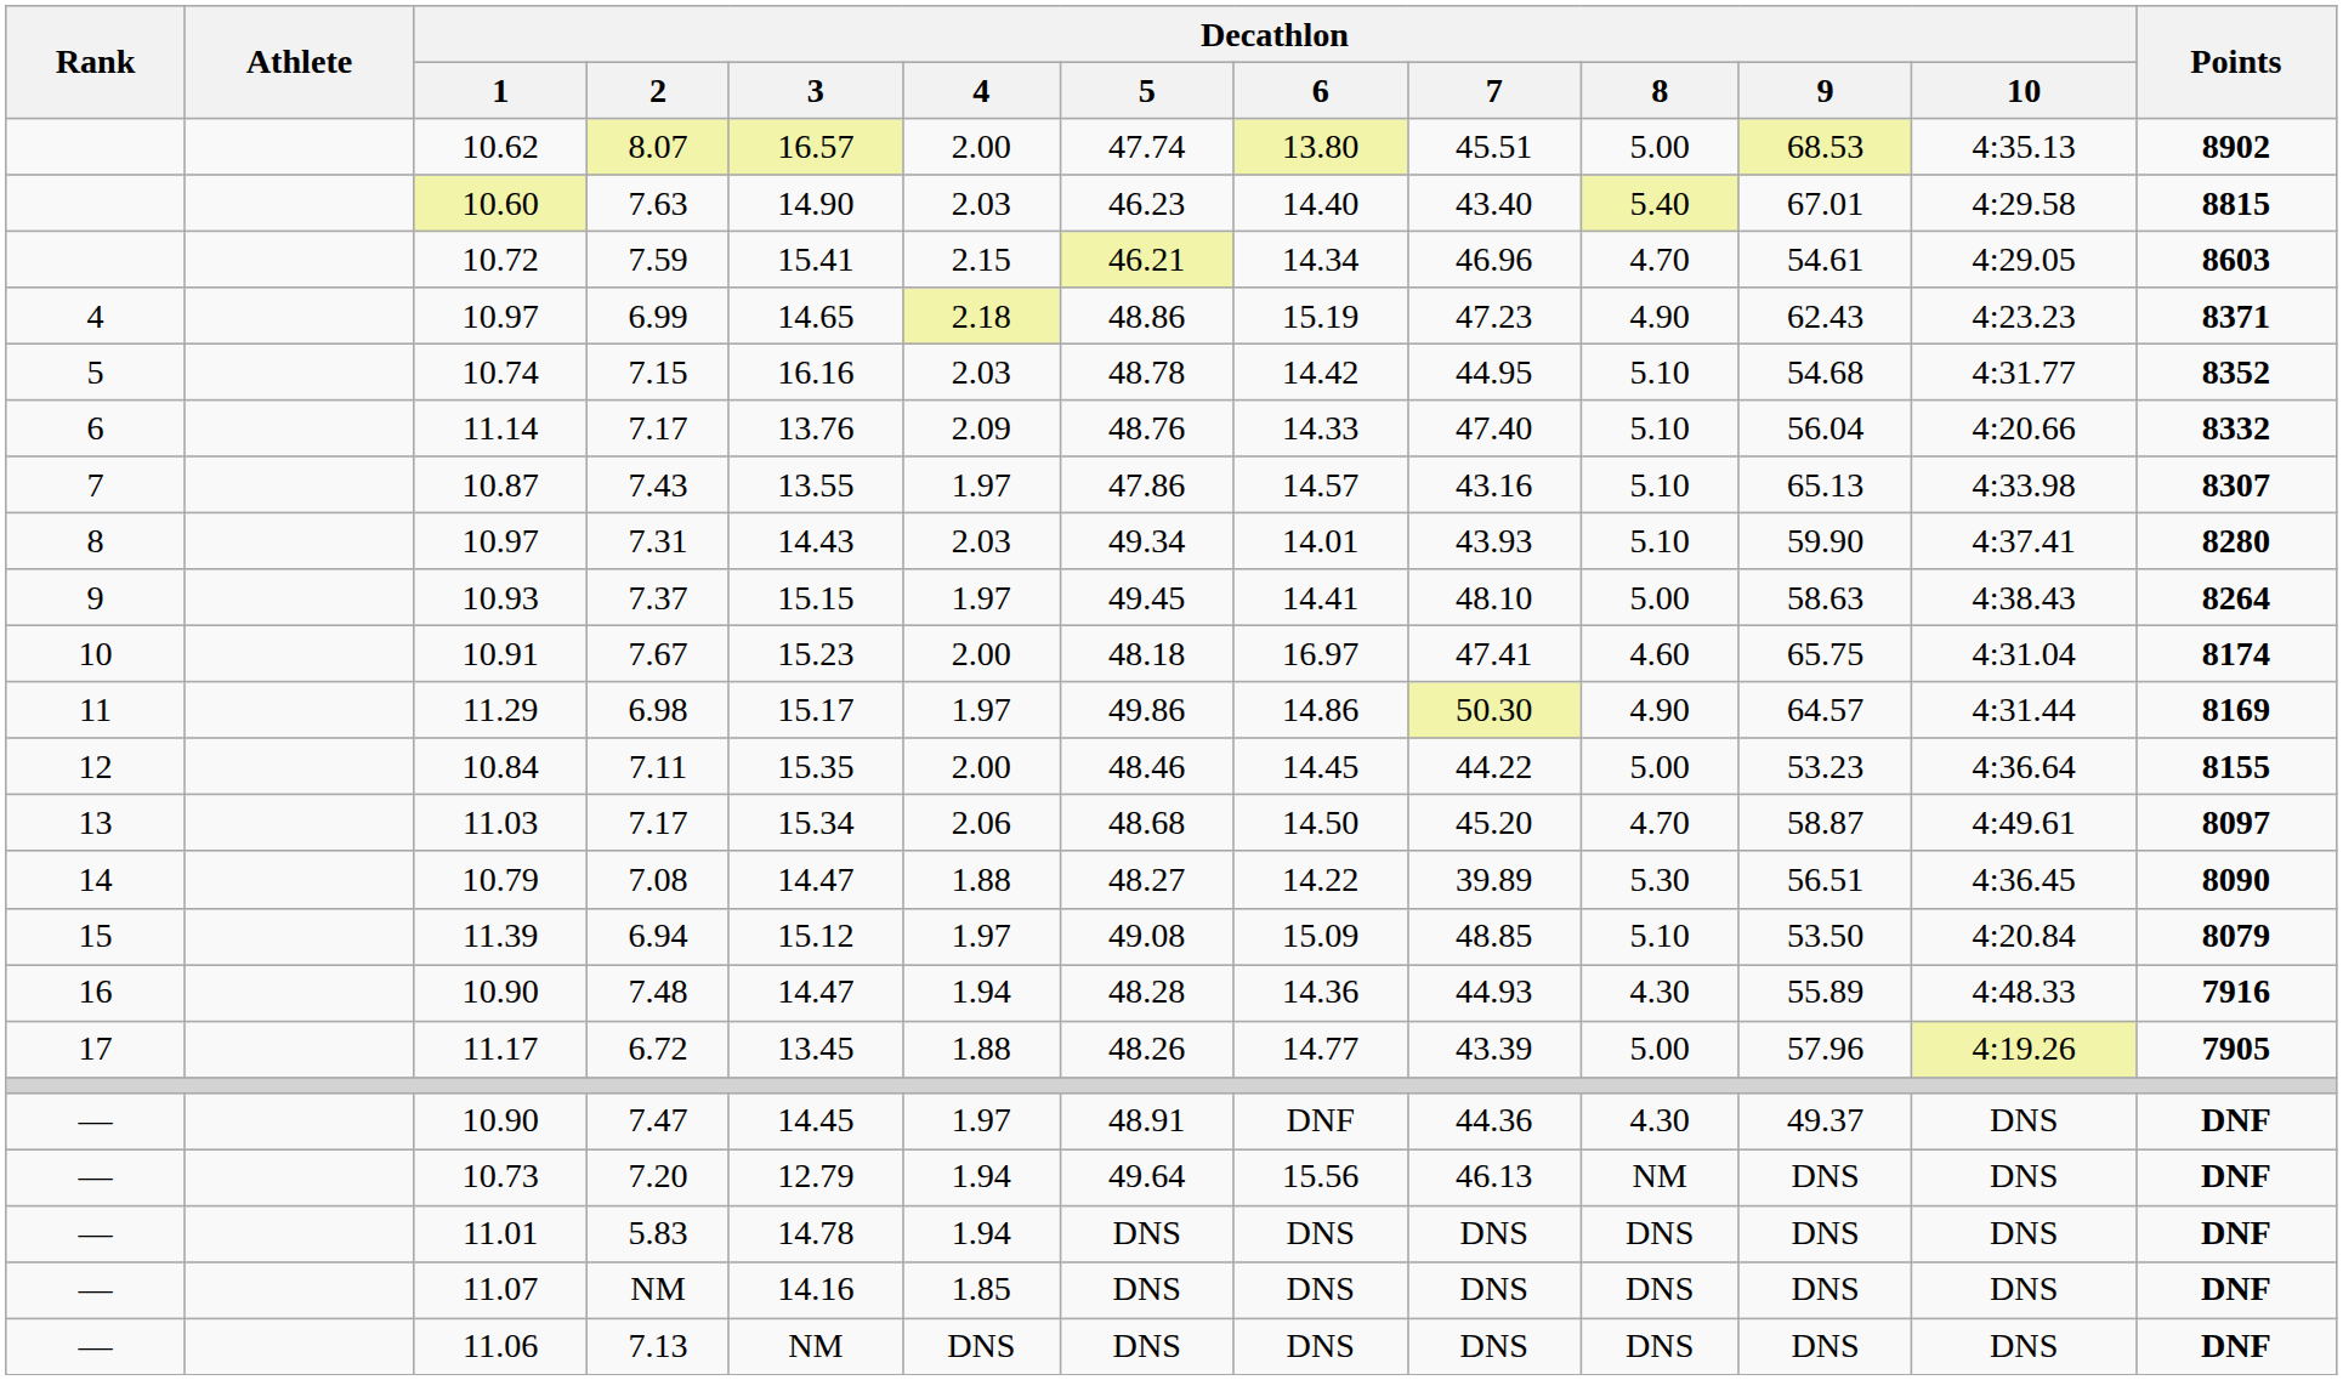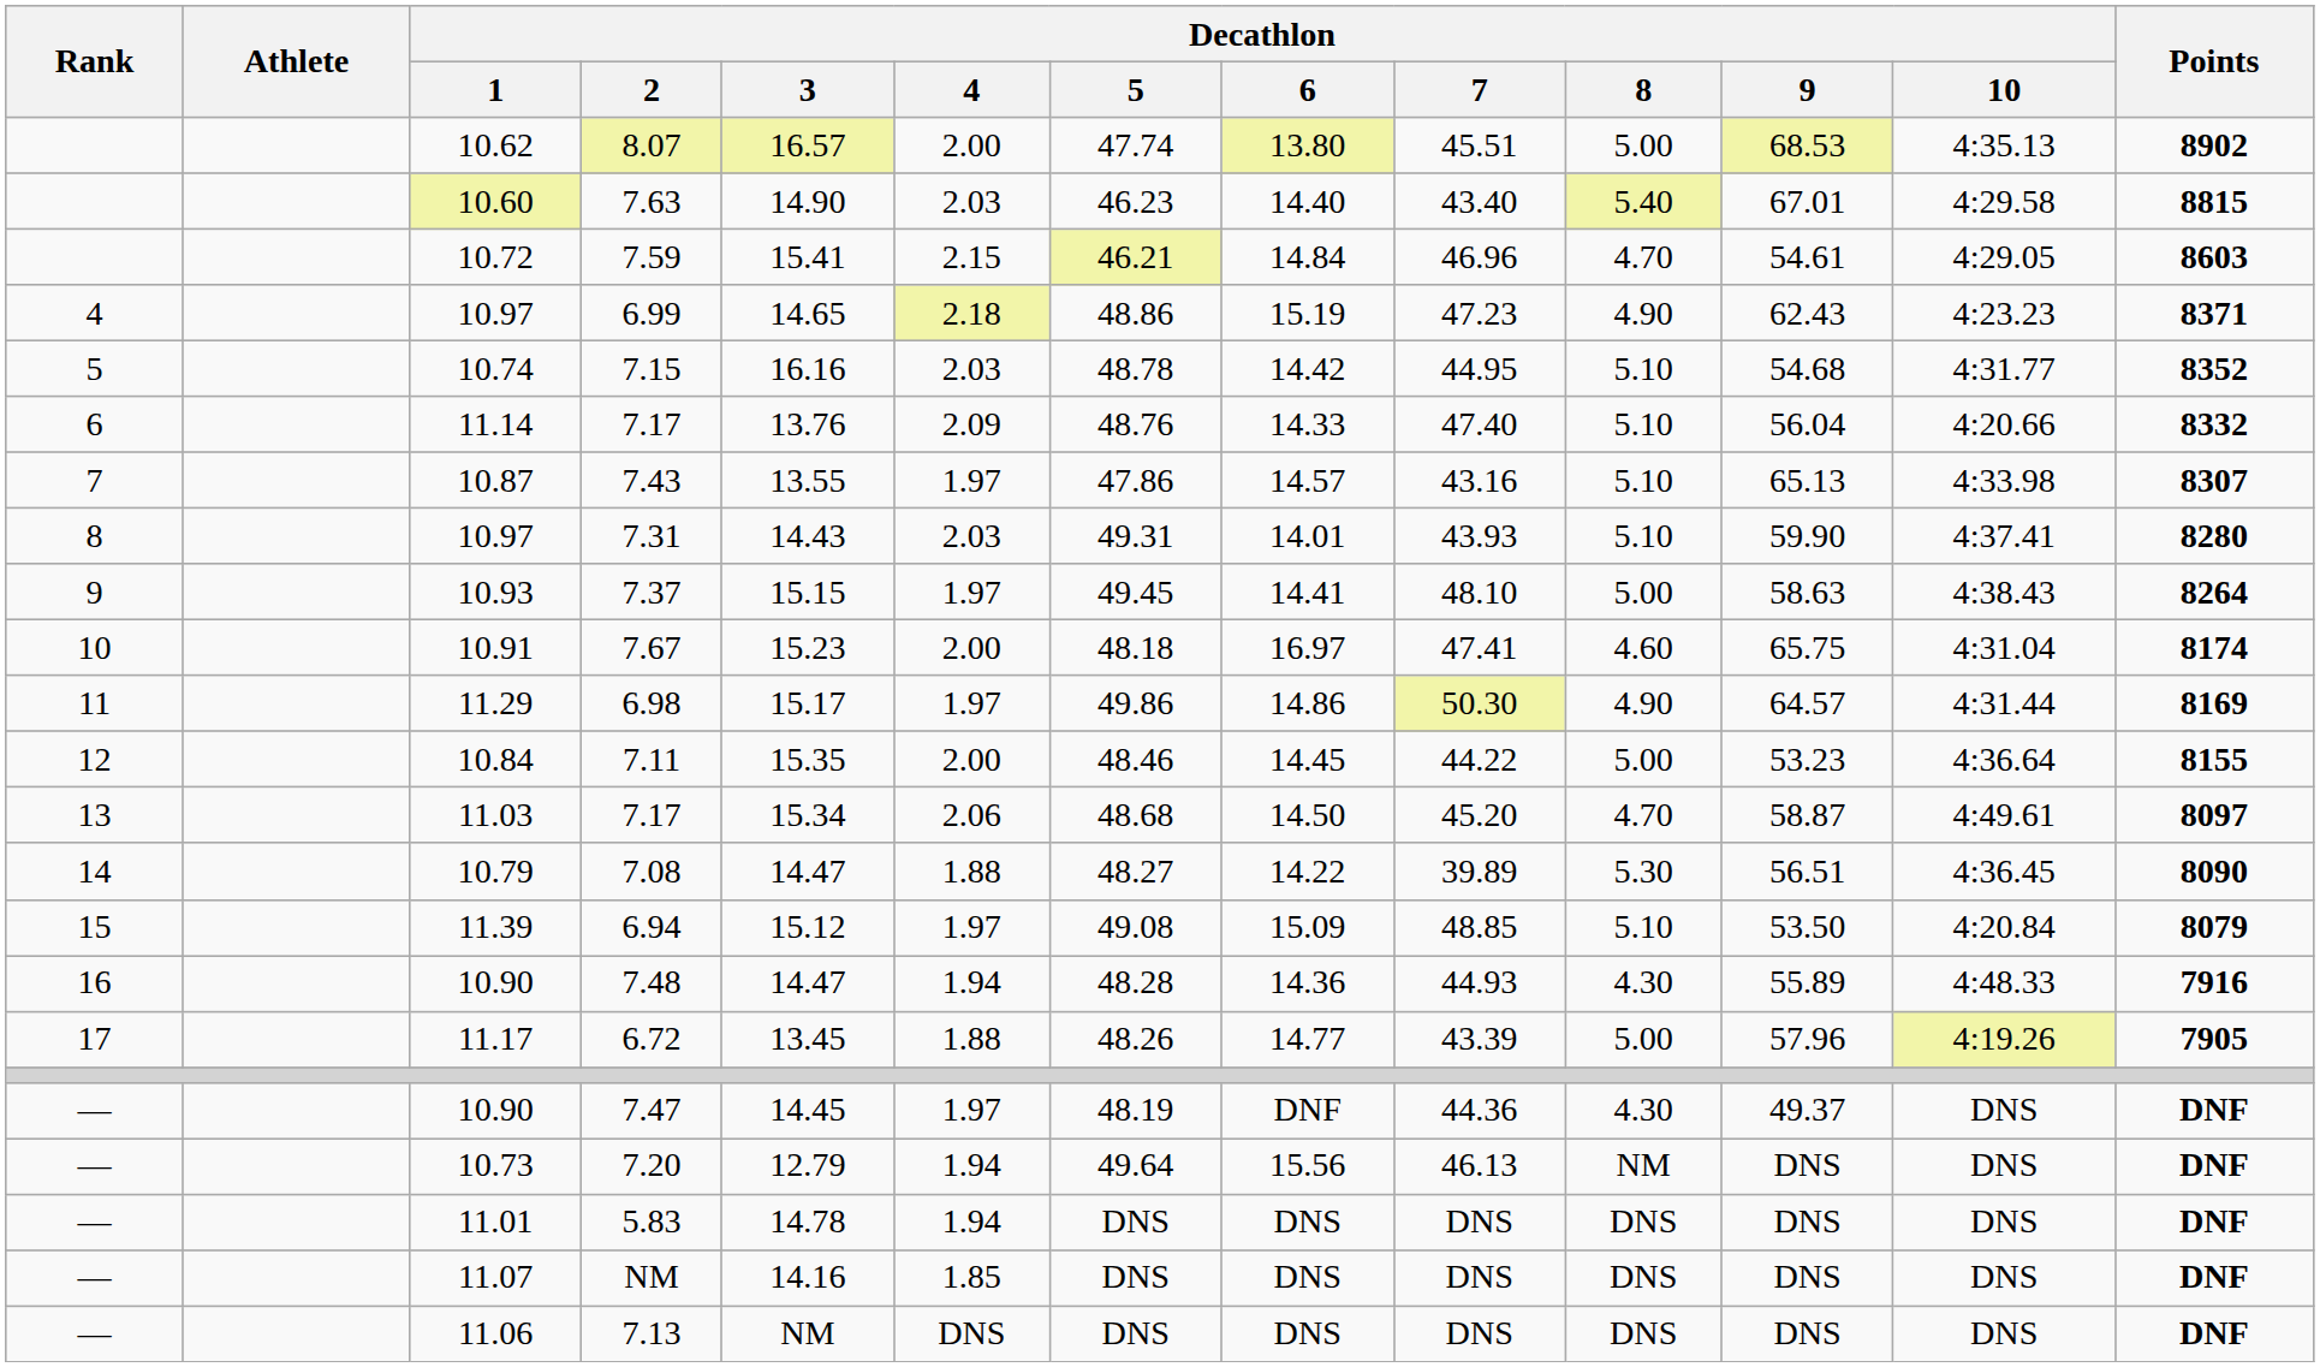7.59 | Decathlon / 6: 14.34 -> 14.84
7.31 | Decathlon / 5: 49.34 -> 49.31
7.47 | Decathlon / 5: 48.91 -> 48.19
